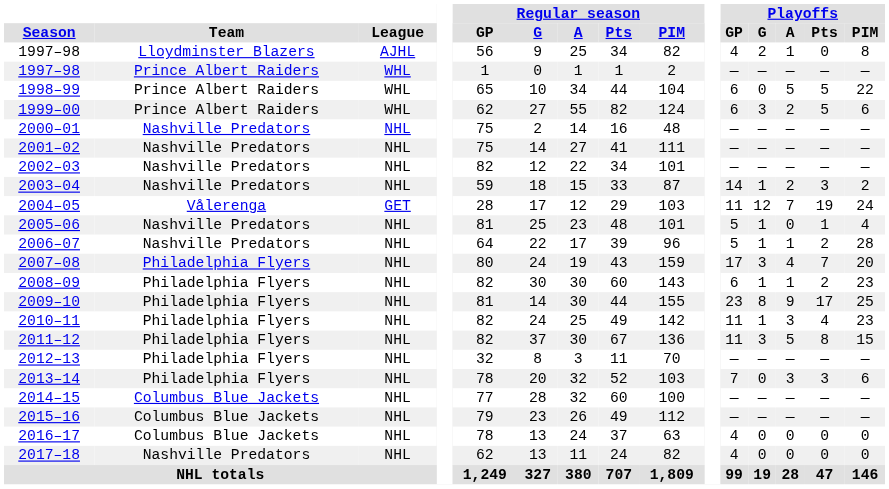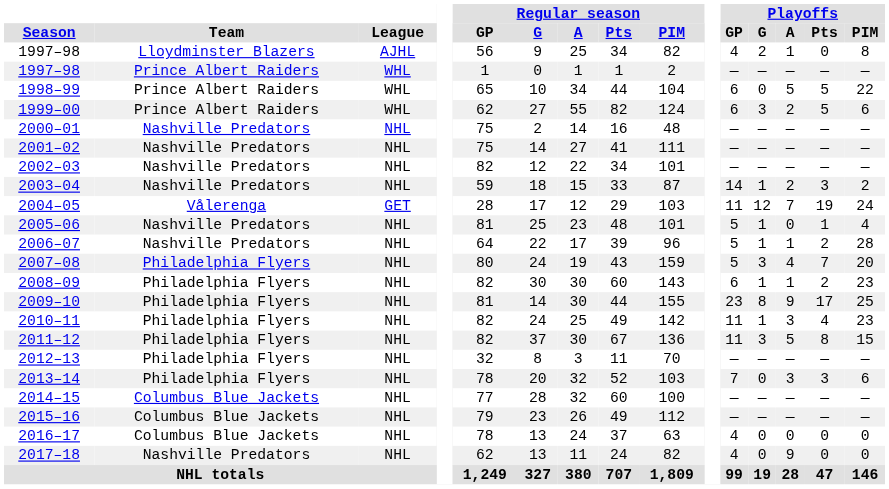2007–08 | Playoffs / GP: 17 -> 5
2017–18 | Playoffs / A: 0 -> 9
